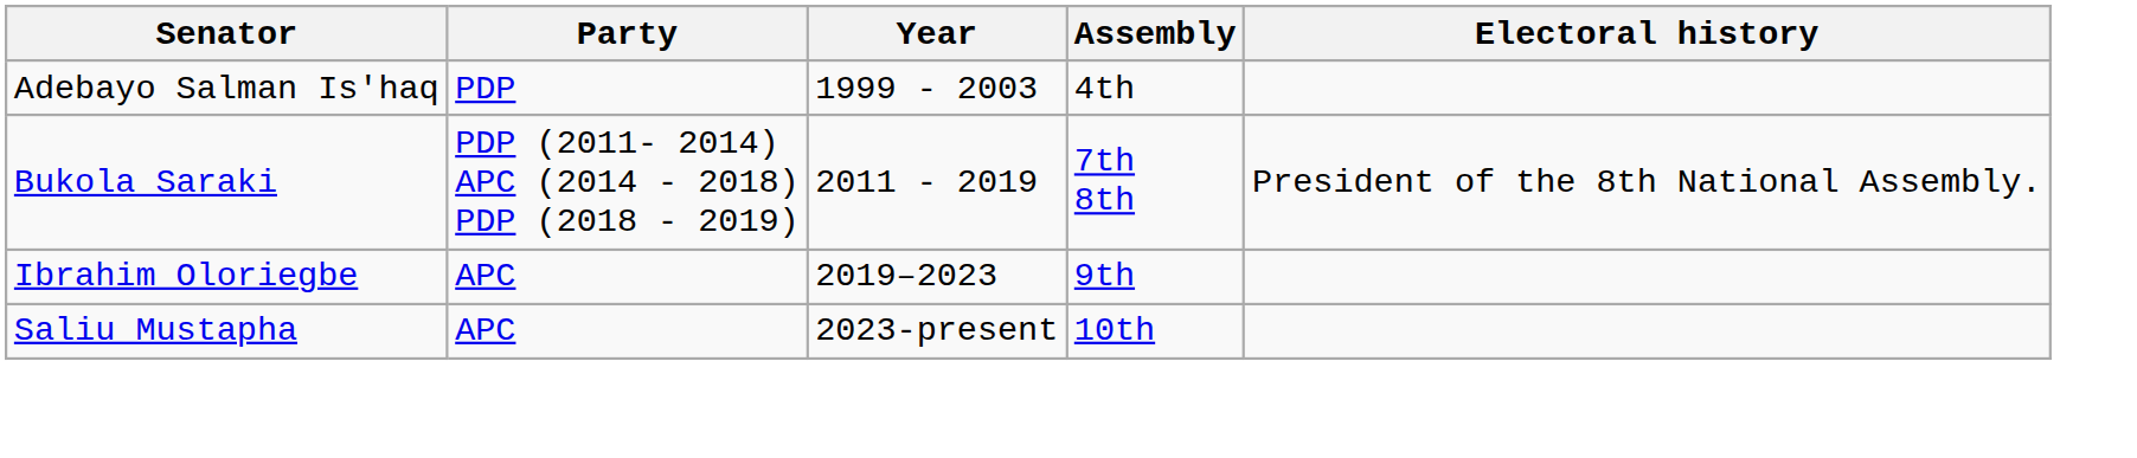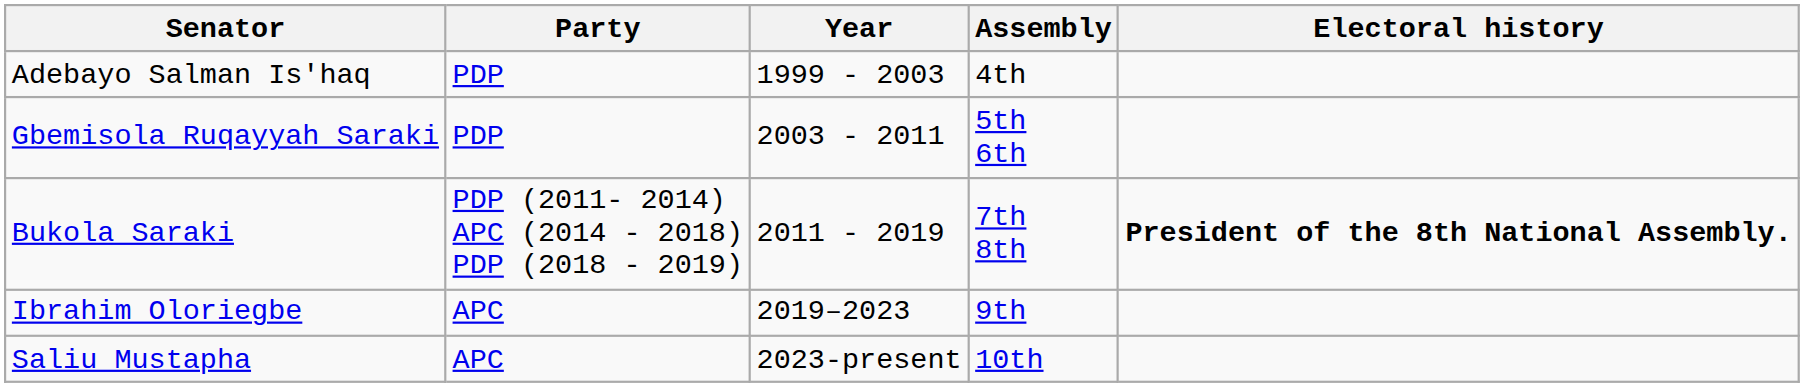+ row: Gbemisola Ruqayyah Saraki | PDP | 2003 - 2011 | 5th 6th
Bukola Saraki | Electoral history: normal -> bold
